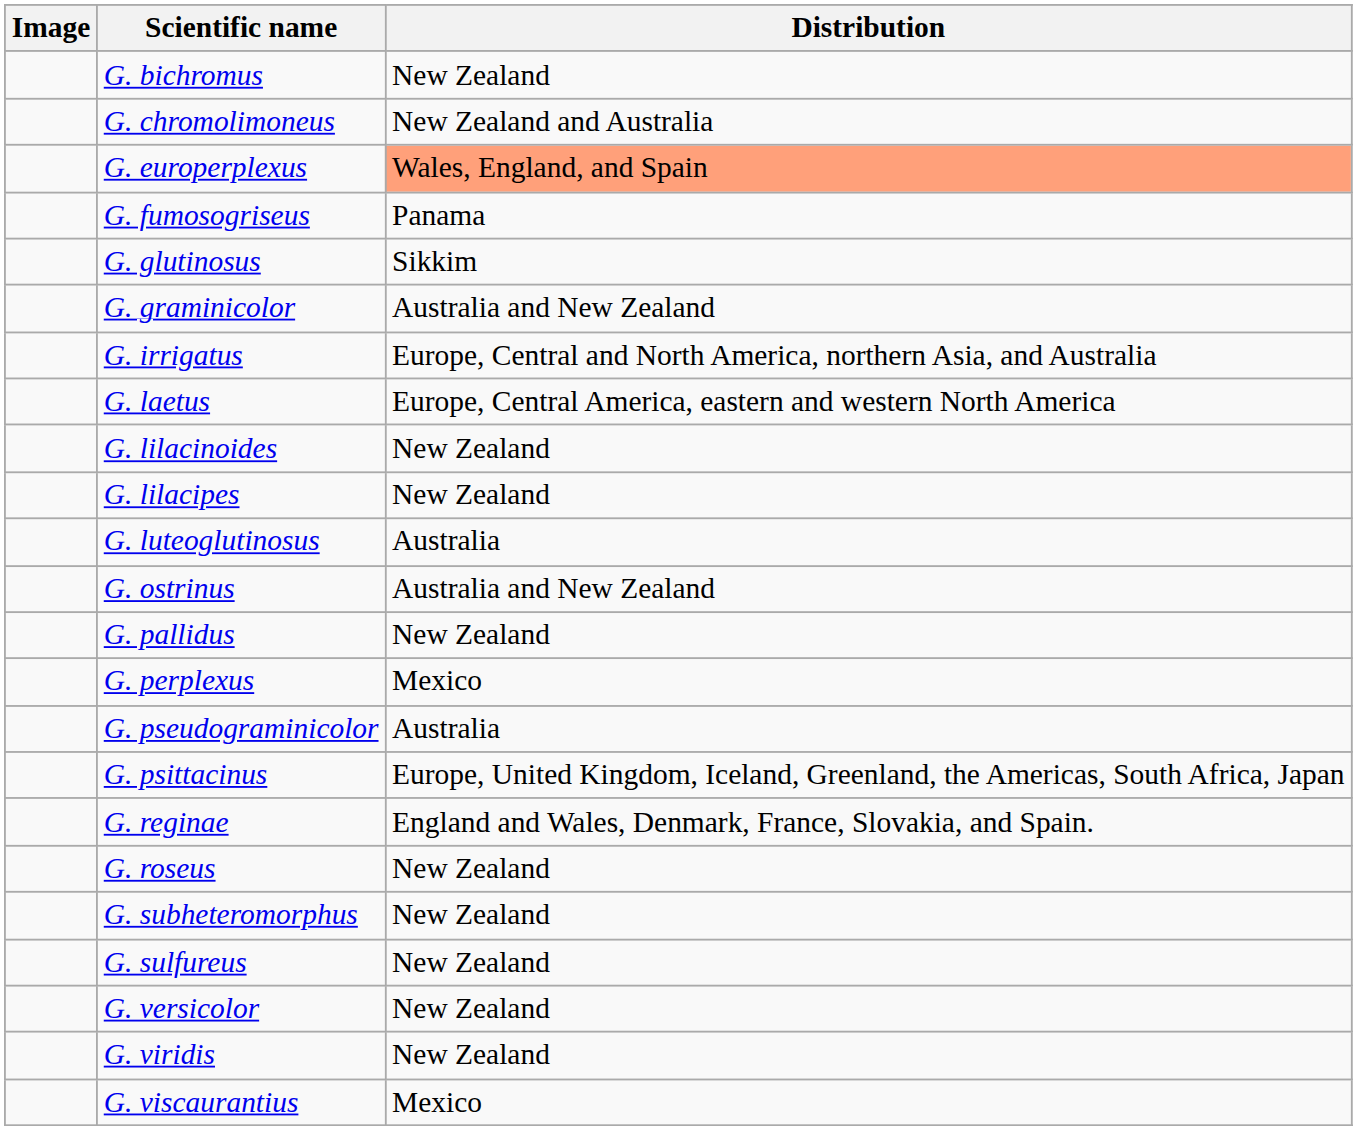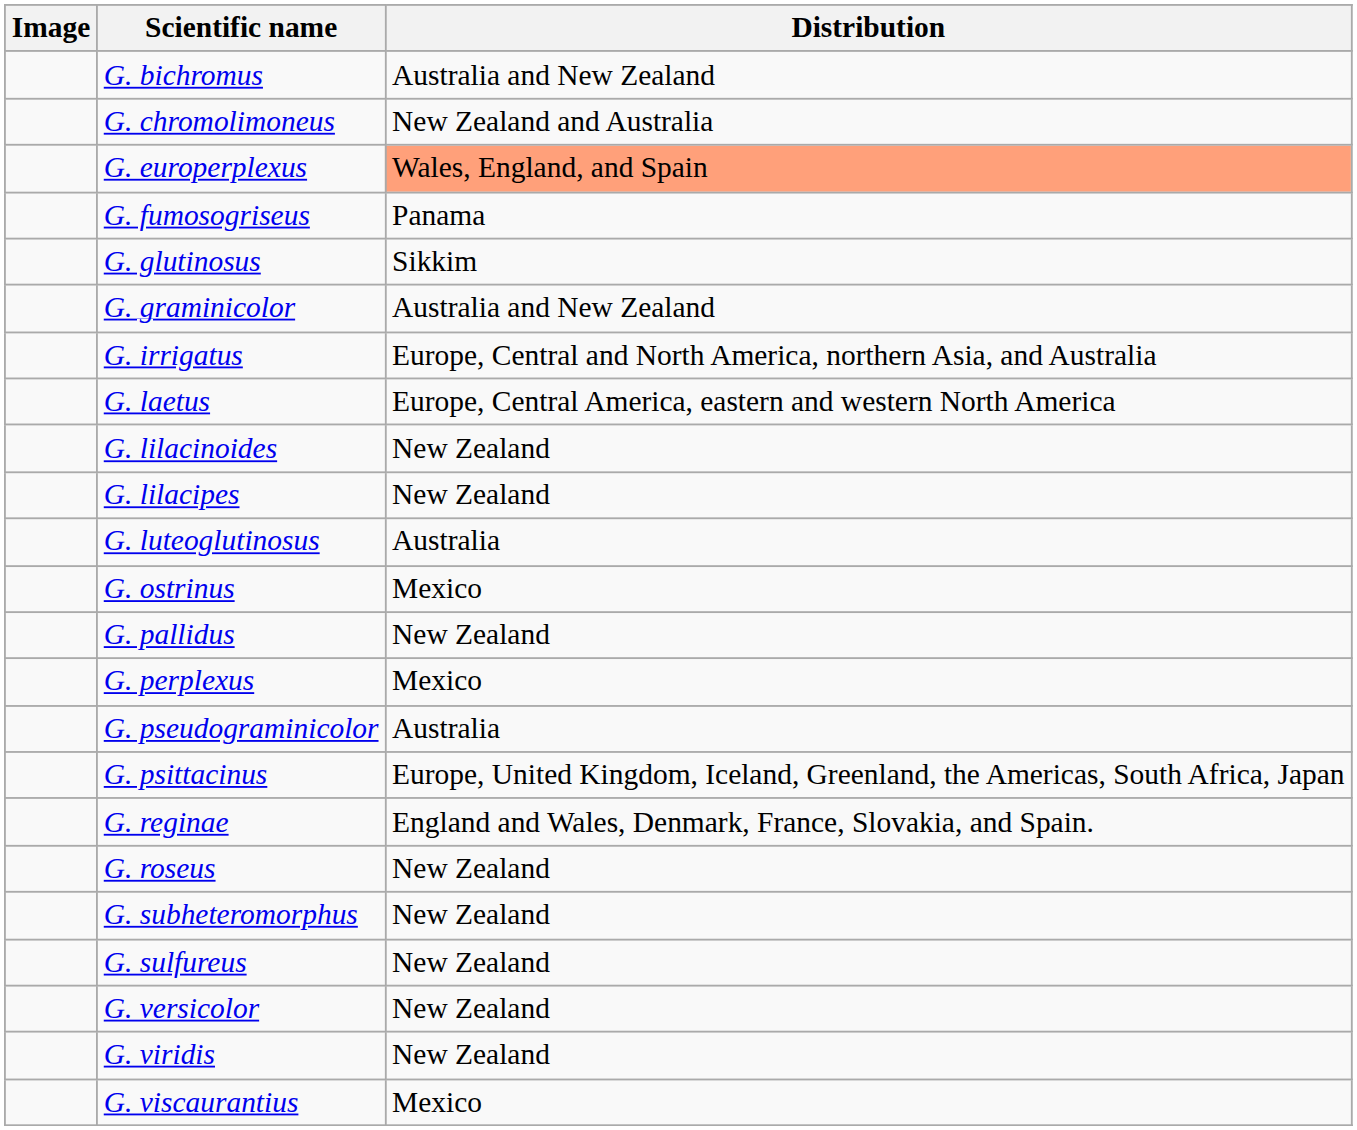G. bichromus | Distribution: New Zealand -> Australia and New Zealand
G. ostrinus | Distribution: Australia and New Zealand -> Mexico
